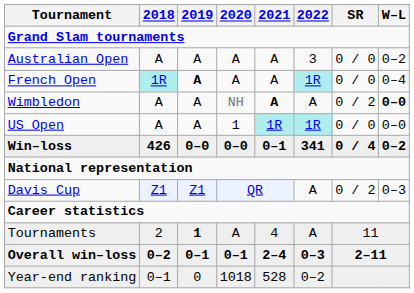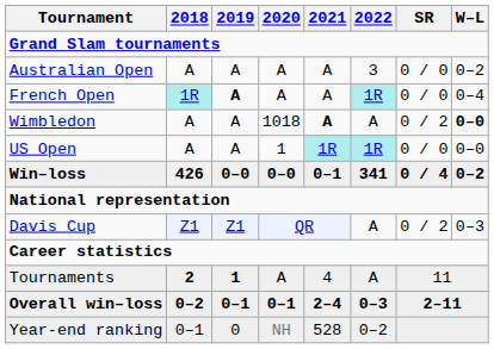Wimbledon | 2020: NH -> 1018
Tournaments | 2018: normal -> bold
Year-end ranking | 2020: 1018 -> NH
